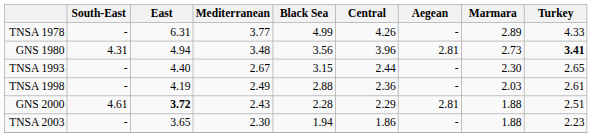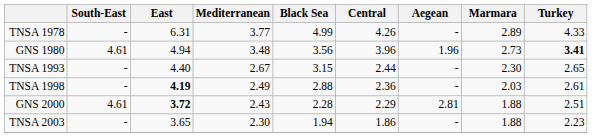GNS 1980 | South-East: 4.31 -> 4.61
GNS 1980 | Aegean: 2.81 -> 1.96
TNSA 1998 | East: normal -> bold
